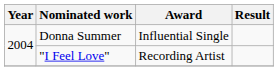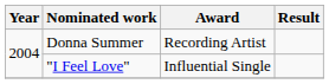Donna Summer | Award: Influential Single -> Recording Artist
"I Feel Love" | Award: Recording Artist -> Influential Single
